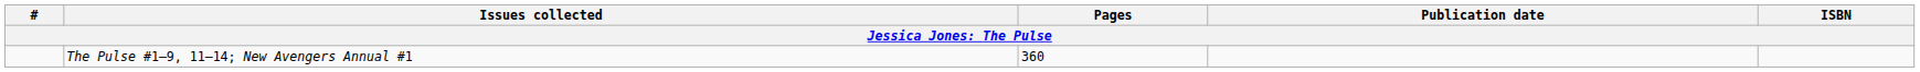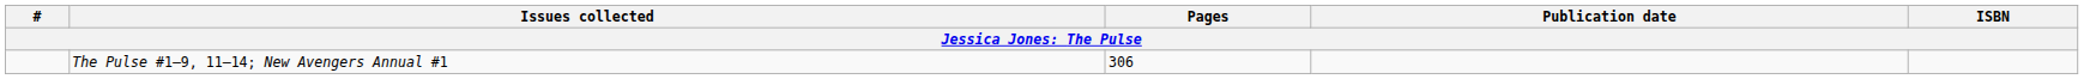The Pulse #1–9, 11–14; New Avengers Annual #1 | Pages: 360 -> 306
